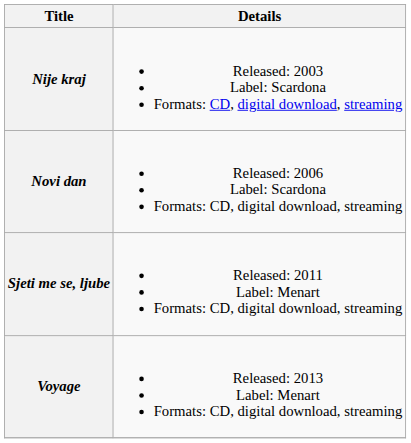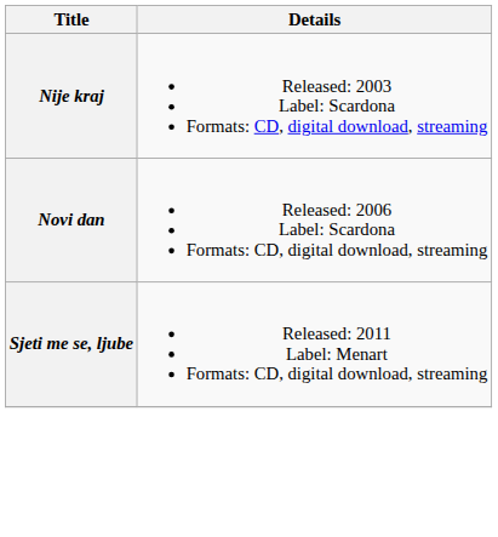- row: Voyage | Released: 2013 Label: Menart Formats: CD, digital download, streaming
